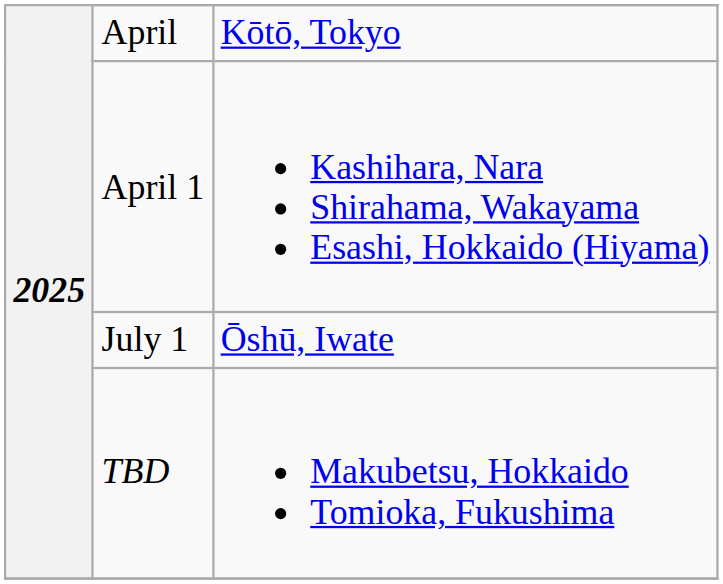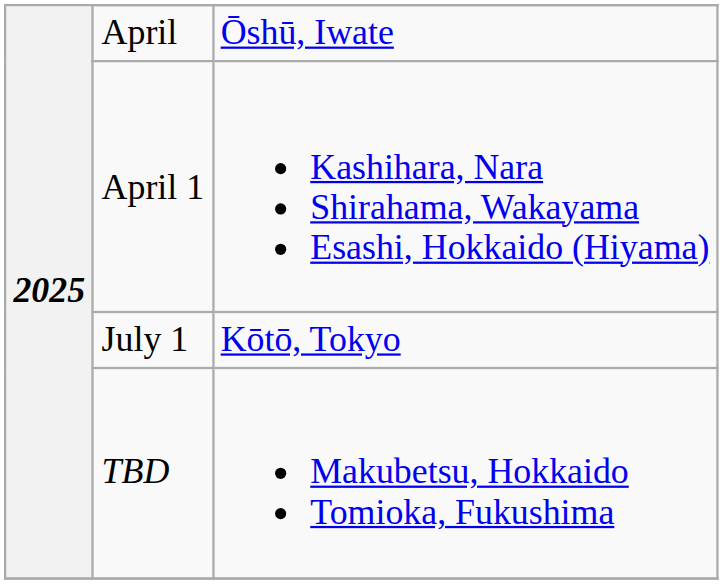April | column 3: Kōtō, Tokyo -> Ōshū, Iwate
July 1 | column 3: Ōshū, Iwate -> Kōtō, Tokyo
